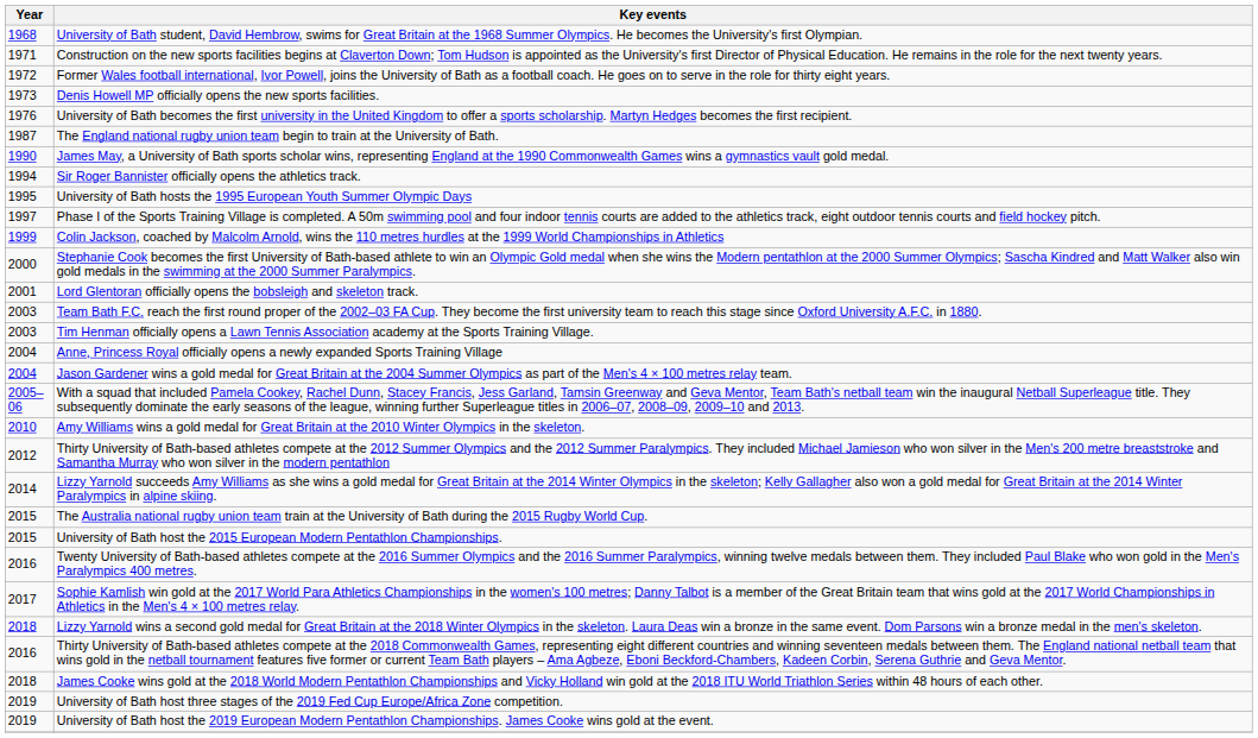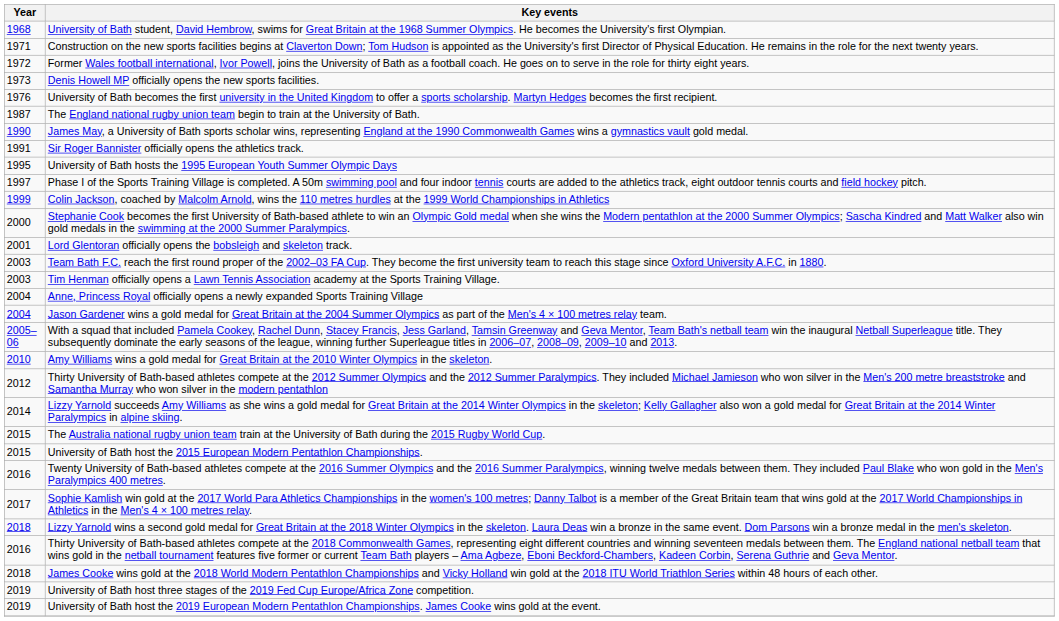Sir Roger Bannister officially opens the athletics track. | Year: 1994 -> 1991
